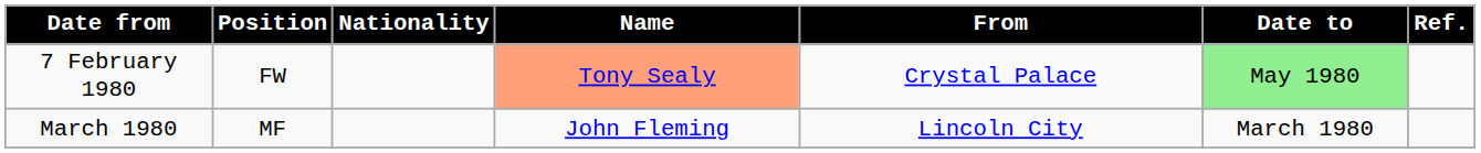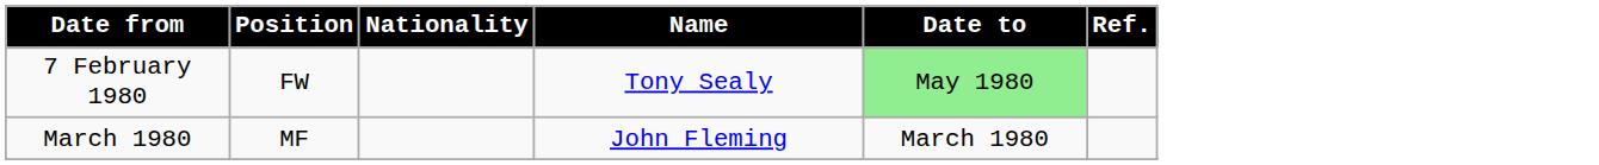- column: From | Crystal Palace | Lincoln City
7 February 1980 | Name: lightsalmon background -> no background
